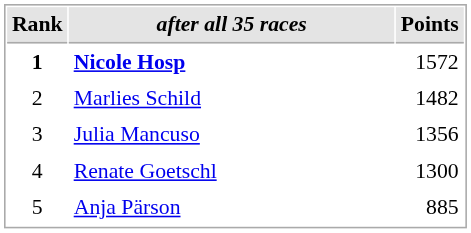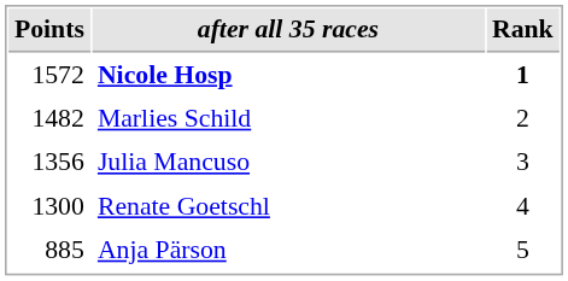columns swapped: Rank <-> Points
